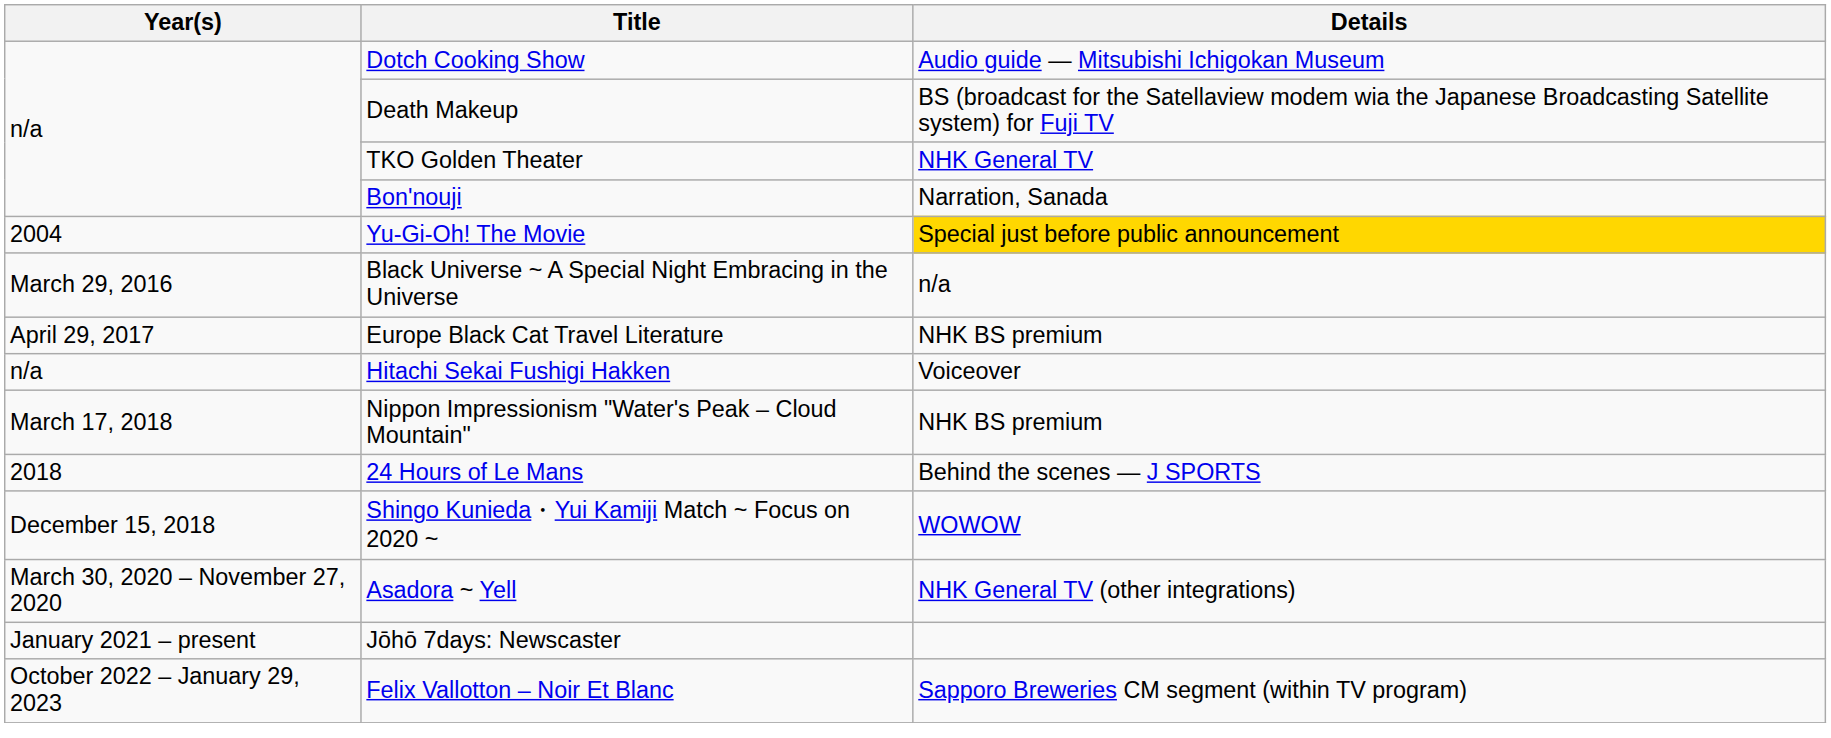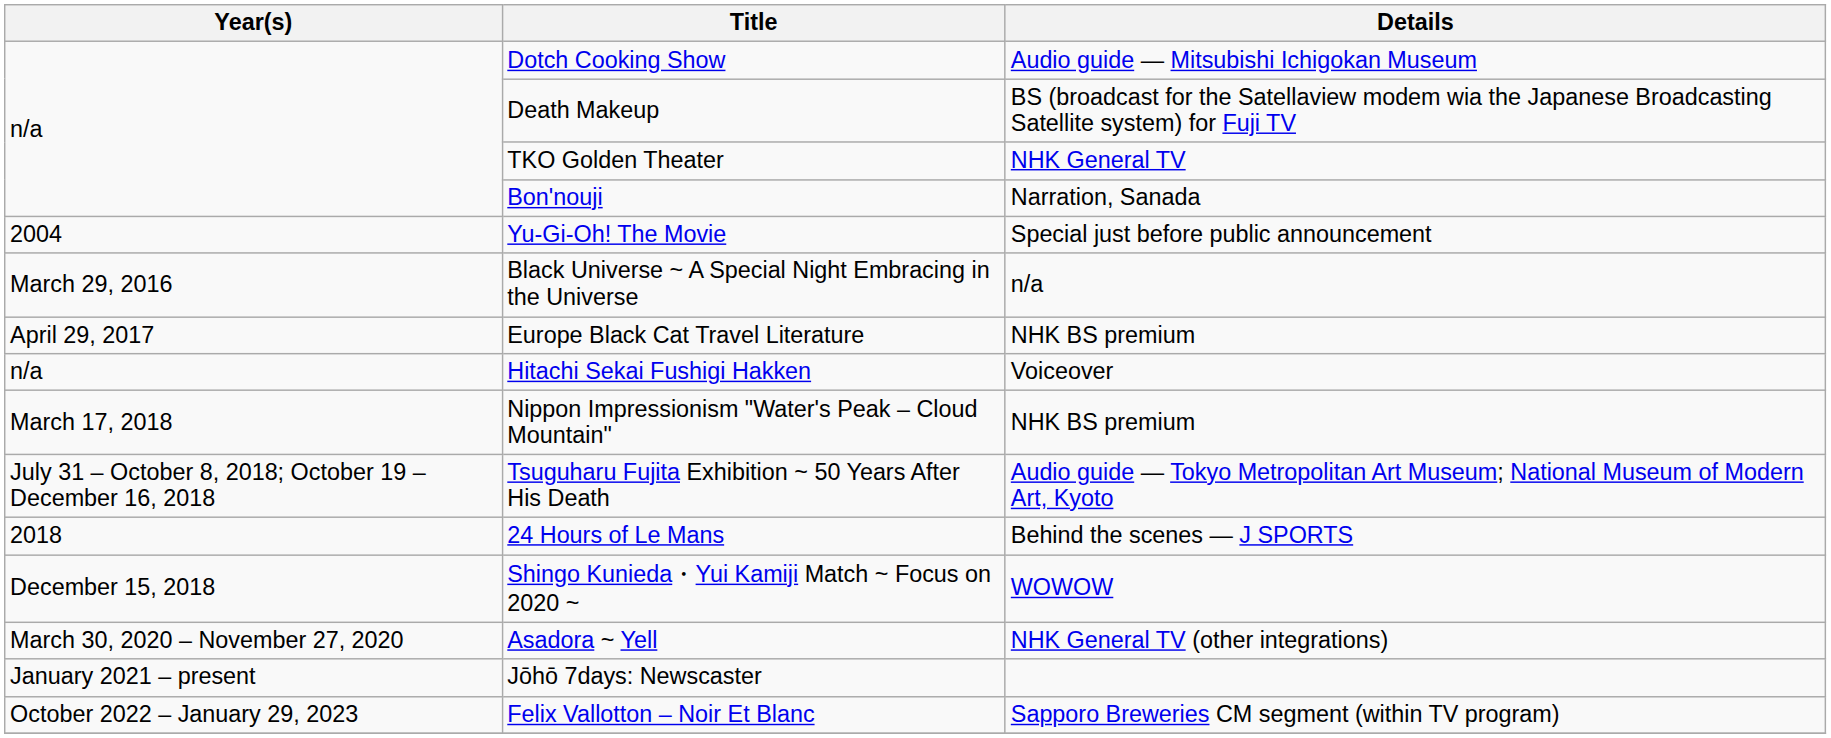Yu-Gi-Oh! The Movie | Details: gold background -> no background
+ row: July 31 – October 8, 2018; October 19 – December 16, 2018 | Tsuguharu Fujita Exhibition ~ 50 Years After His Death | Audio guide — Tokyo Metropolitan Art Museum; National Museum of Modern Art, Kyoto
